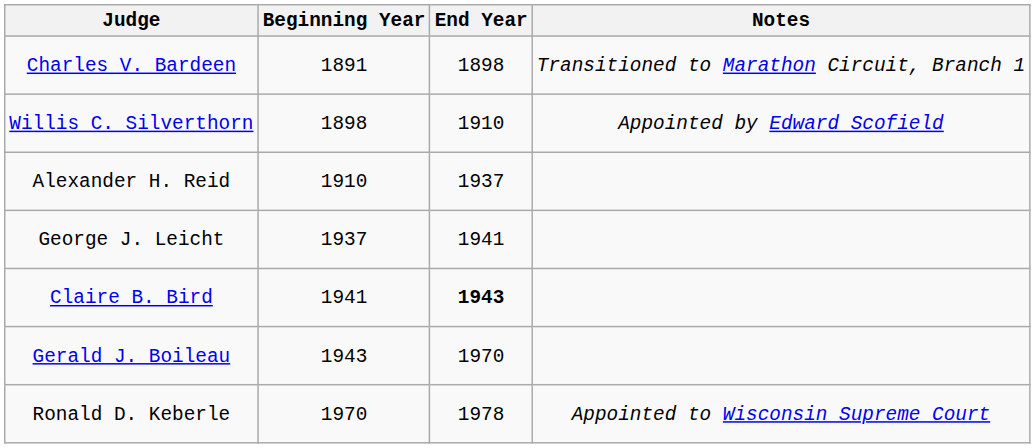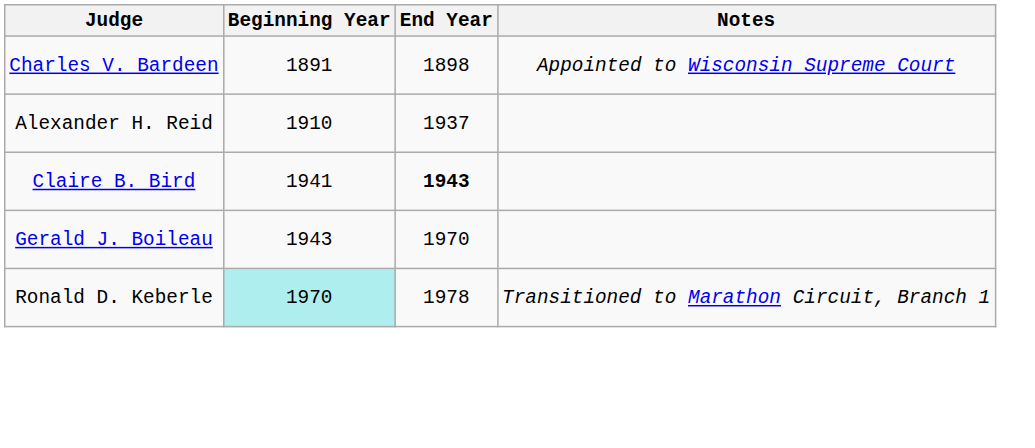Charles V. Bardeen | Notes: Transitioned to Marathon Circuit, Branch 1 -> Appointed to Wisconsin Supreme Court
- row: Willis C. Silverthorn | 1898 | 1910 | Appointed by Edward Scofield
- row: George J. Leicht | 1937 | 1941
Ronald D. Keberle | Beginning Year: no background -> paleturquoise background
Ronald D. Keberle | Notes: Appointed to Wisconsin Supreme Court -> Transitioned to Marathon Circuit, Branch 1
